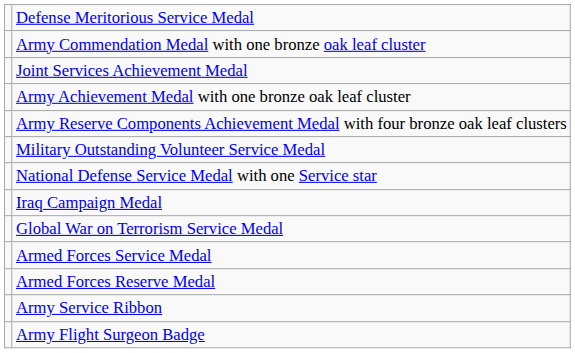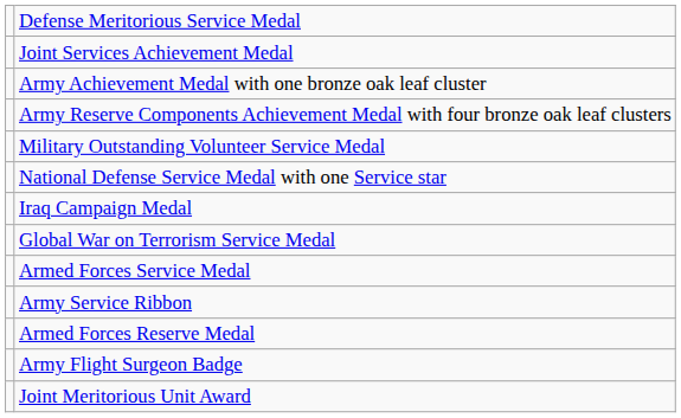- row: Army Commendation Medal with one bronze oak leaf cluster
rows swapped: Armed Forces Reserve Medal <-> Army Service Ribbon
+ row: Joint Meritorious Unit Award
